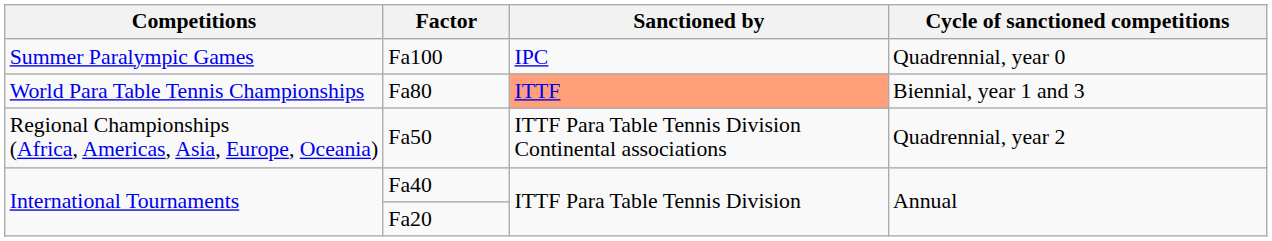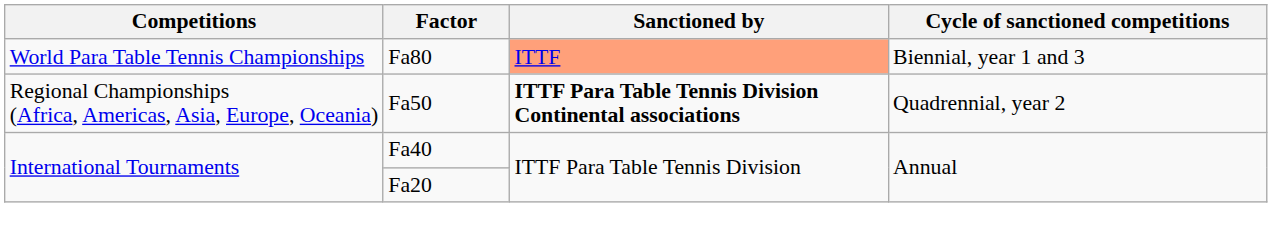- row: Summer Paralympic Games | Fa100 | IPC | Quadrennial, year 0
Fa50 | Sanctioned by: normal -> bold
